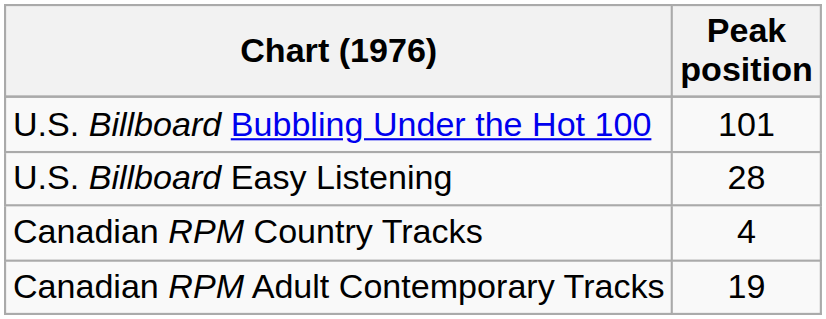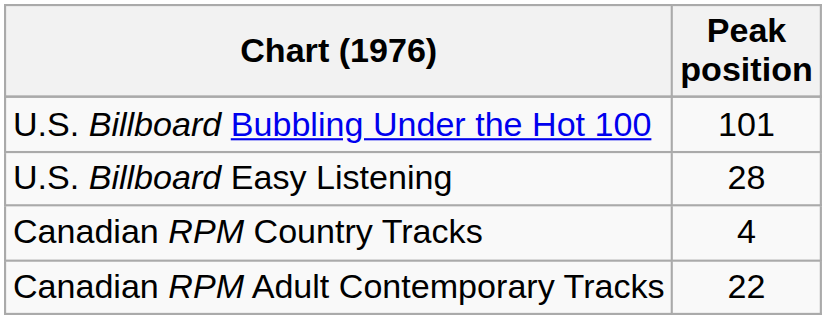Canadian RPM Adult Contemporary Tracks | Peak position: 19 -> 22
